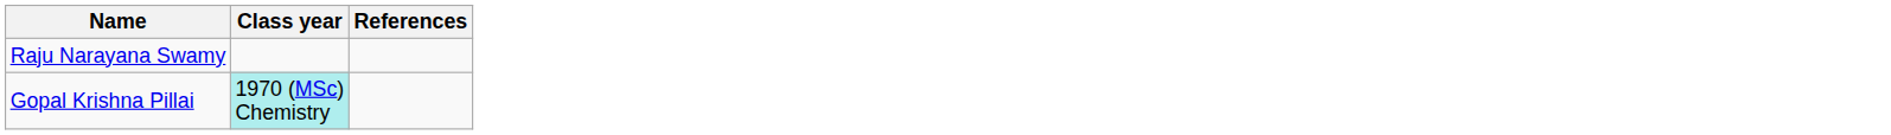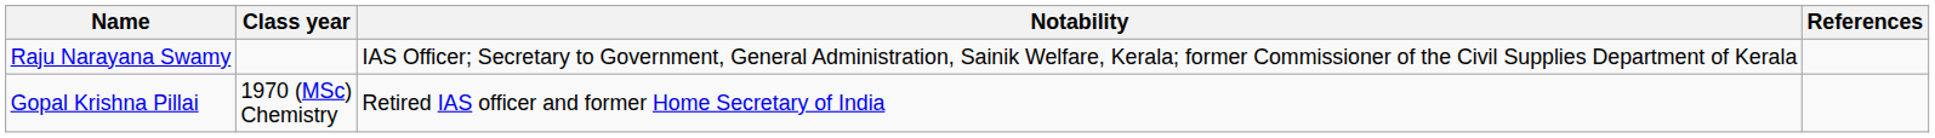+ column: Notability | IAS Officer; Secretary to Government, General Administration, Sainik Welfare, Kerala; former Commissioner of the Civil Supplies Department of Kerala | Retired IAS officer and former Home Secretary of India
Gopal Krishna Pillai | Class year: paleturquoise background -> no background
